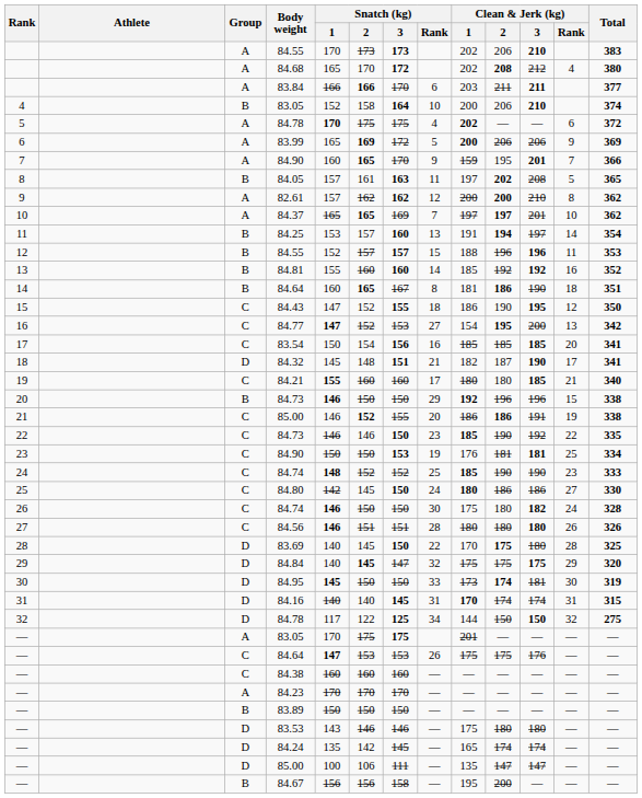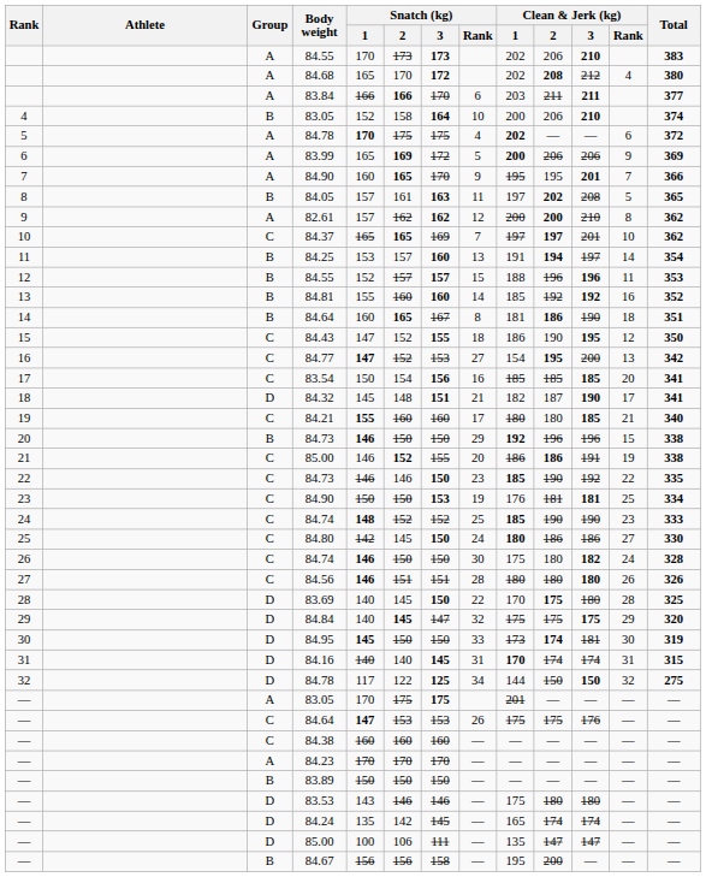7 / 84.90 | Clean & Jerk (kg) / 1: 159 -> 195
84.37 | Group: A -> C
